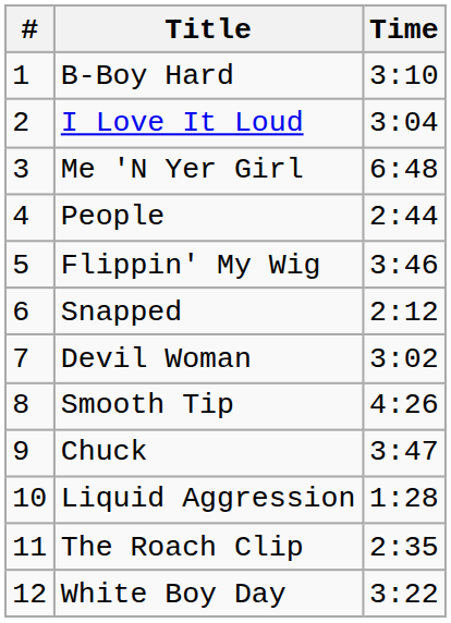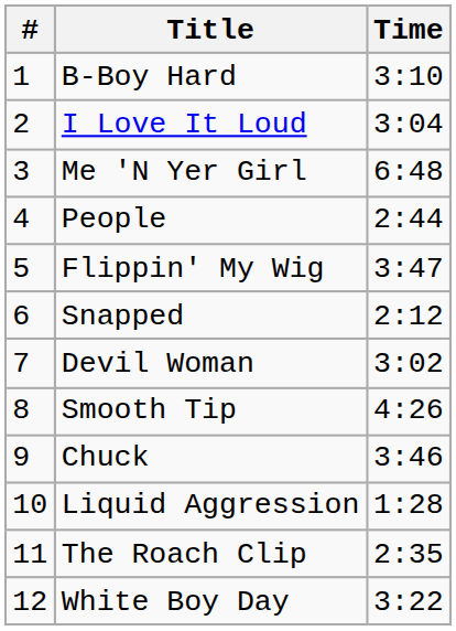Flippin' My Wig | Time: 3:46 -> 3:47
Chuck | Time: 3:47 -> 3:46
